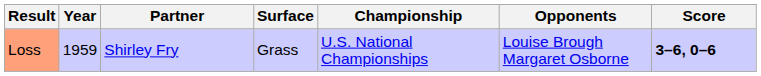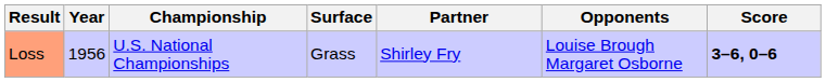columns swapped: Championship <-> Partner
Loss | Year: 1959 -> 1956
